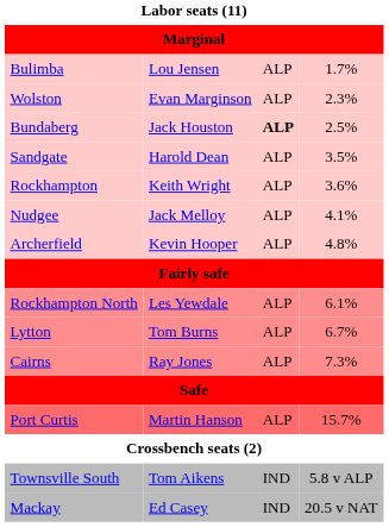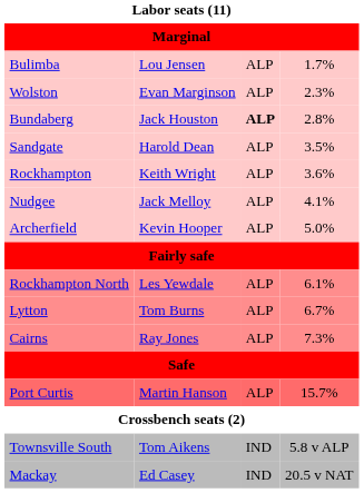Bundaberg | column 4: 2.5% -> 2.8%
Archerfield | column 4: 4.8% -> 5.0%
